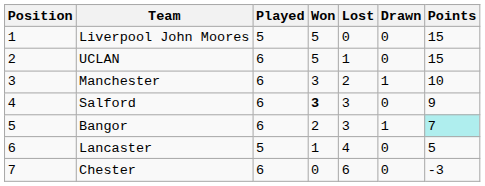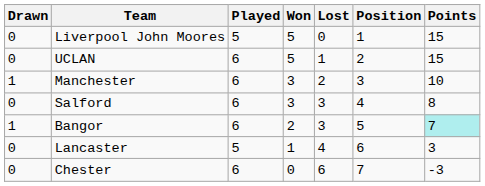columns swapped: Position <-> Drawn
Salford | Won: bold -> normal
Salford | Points: 9 -> 8
Lancaster | Points: 5 -> 3
